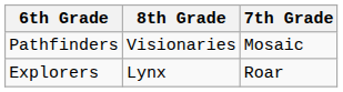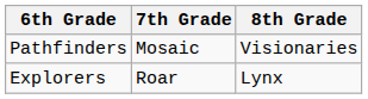columns swapped: 7th Grade <-> 8th Grade
